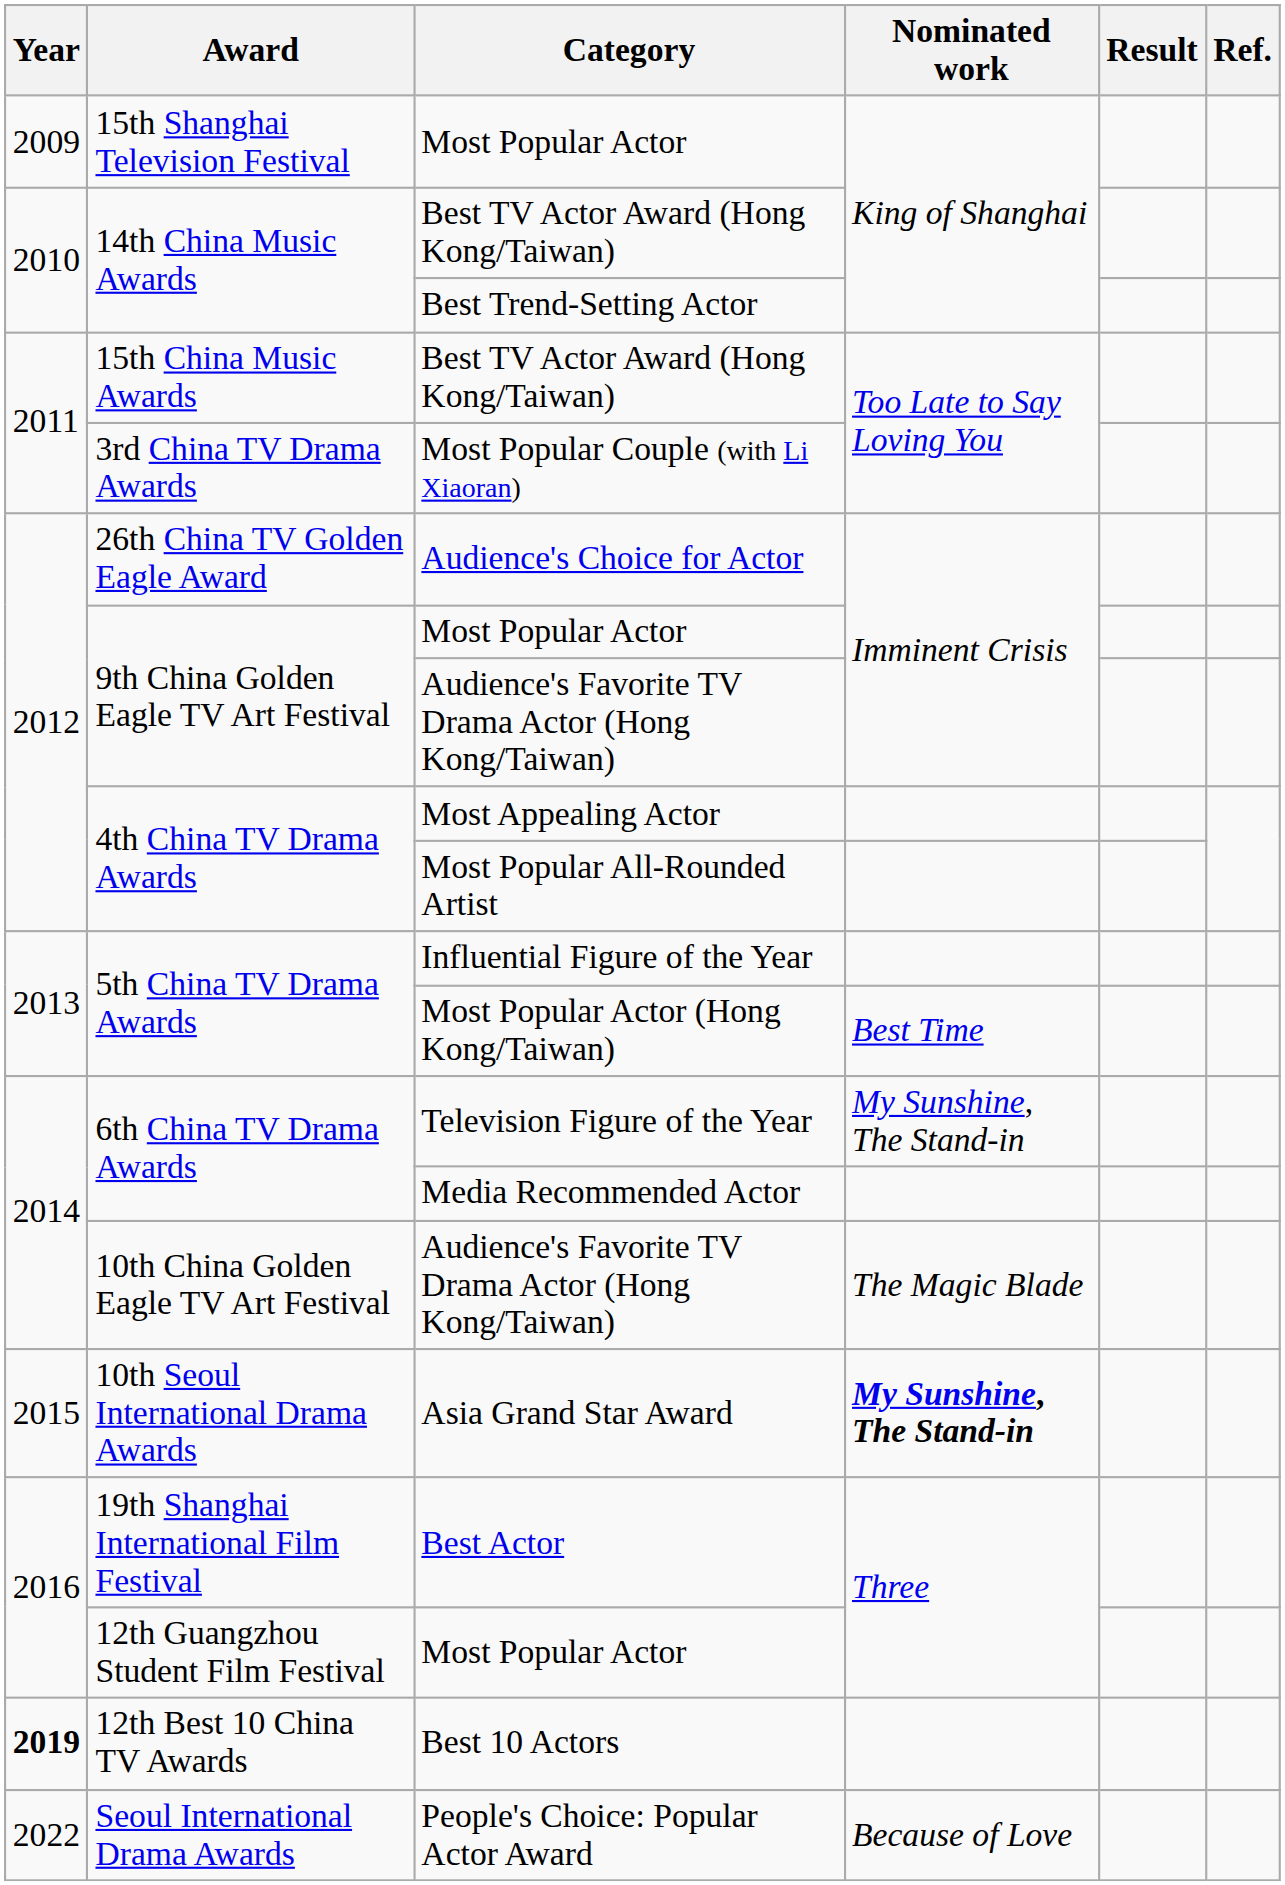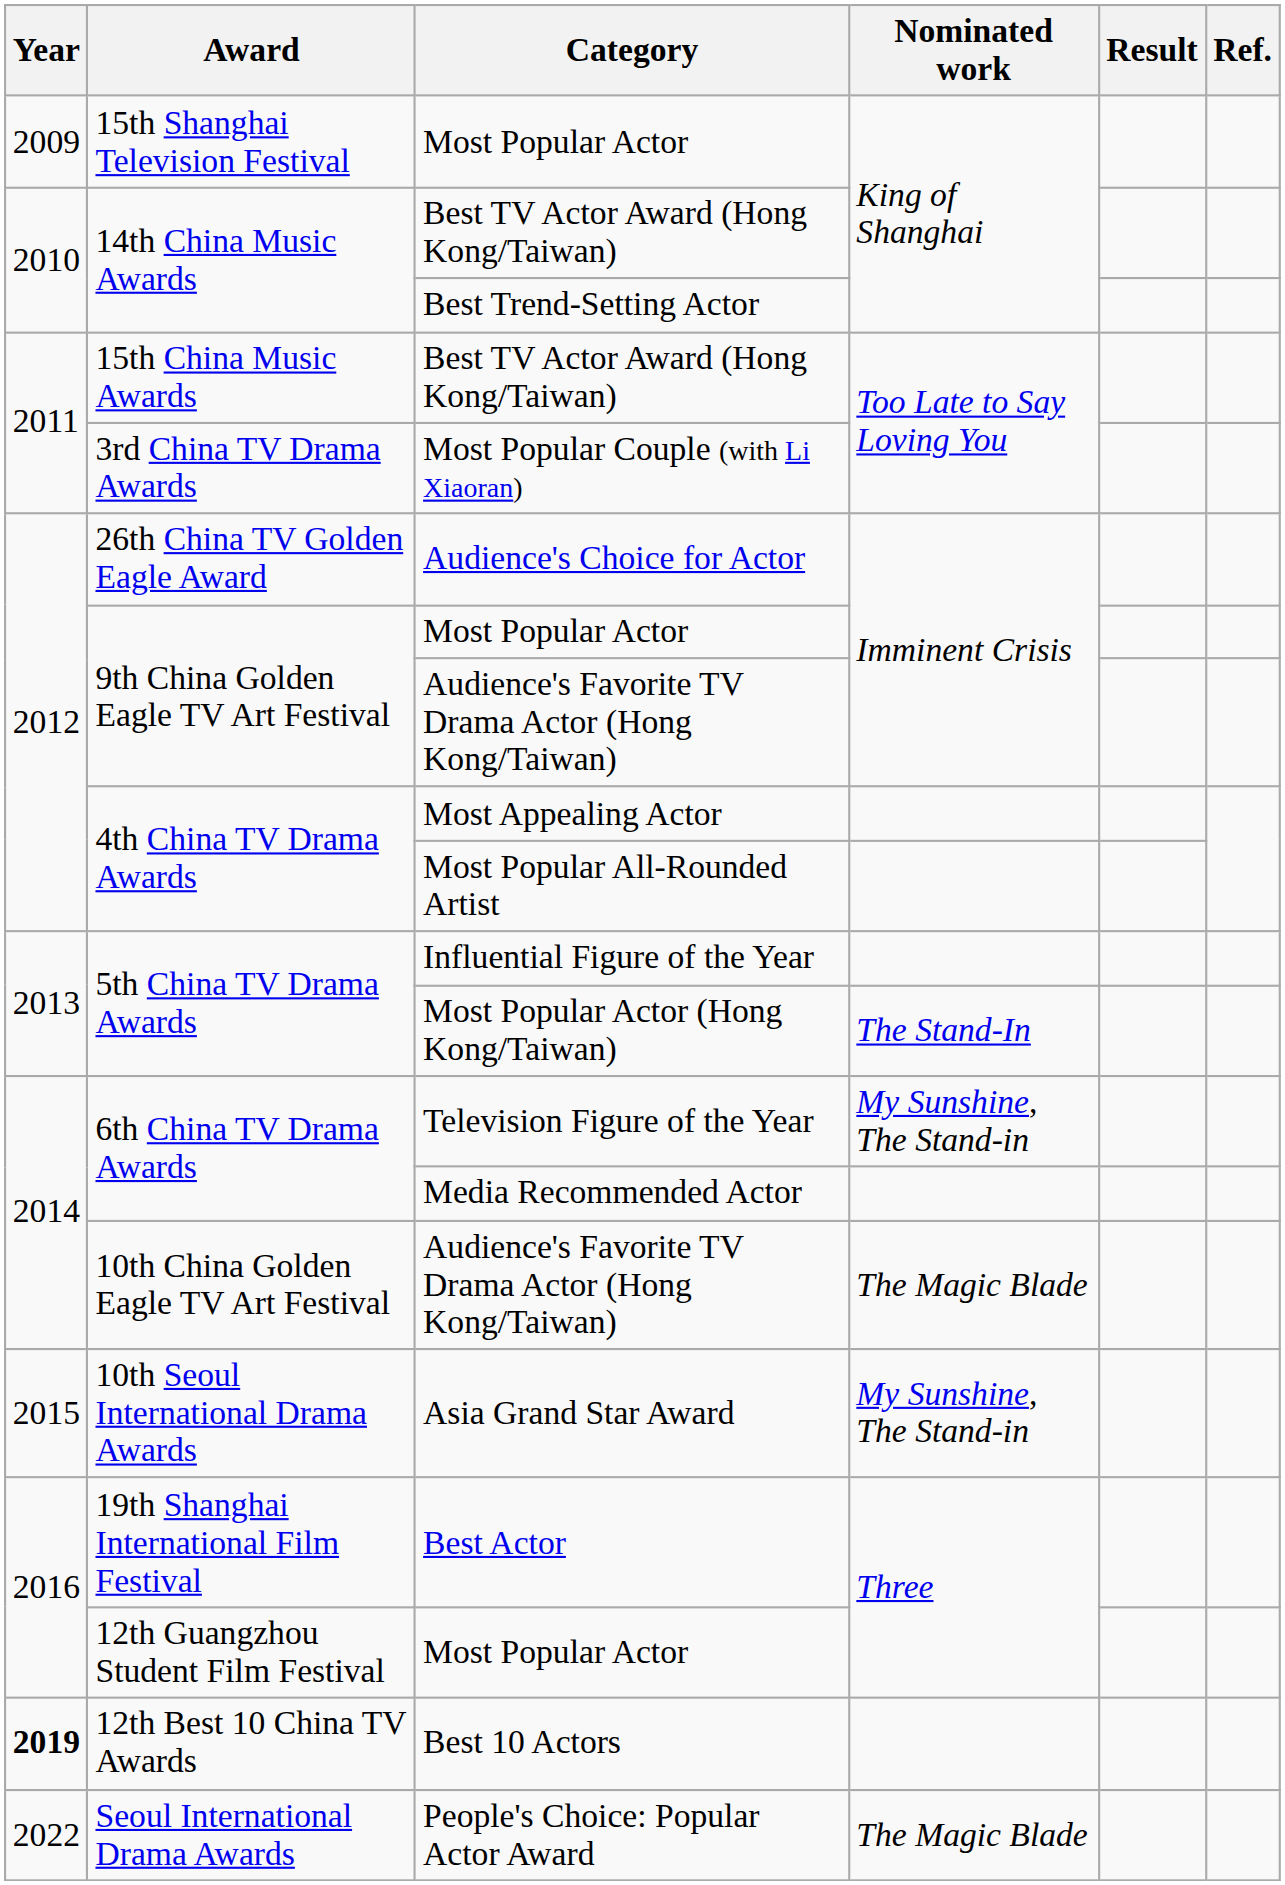Most Popular Actor (Hong Kong/Taiwan) | Nominated work: Best Time -> The Stand-In
Asia Grand Star Award | Nominated work: bold -> normal
People's Choice: Popular Actor Award | Nominated work: Because of Love -> The Magic Blade
